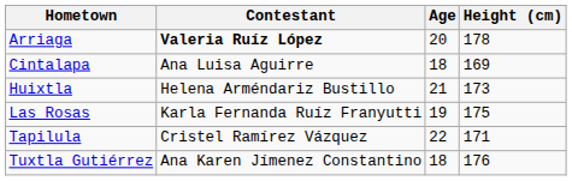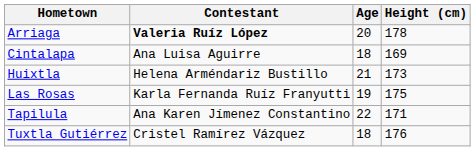Tapilula | Contestant: Cristel Ramírez Vázquez -> Ana Karen Jímenez Constantino
Tuxtla Gutiérrez | Contestant: Ana Karen Jímenez Constantino -> Cristel Ramírez Vázquez
